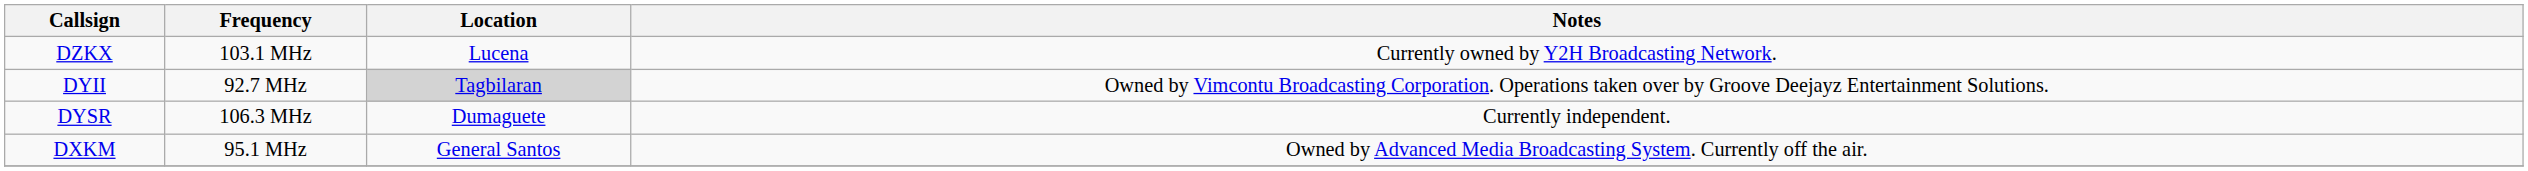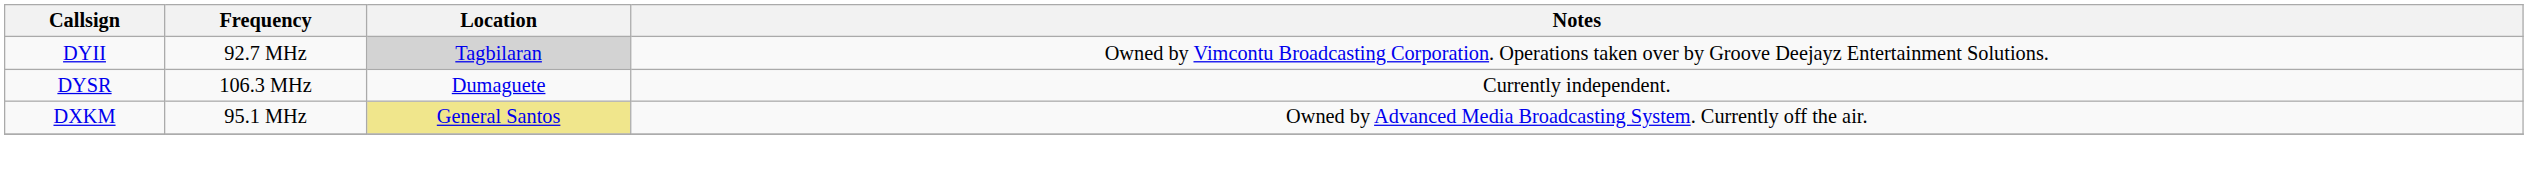- row: DZKX | 103.1 MHz | Lucena | Currently owned by Y2H Broadcasting Network.
DXKM | Location: no background -> khaki background
